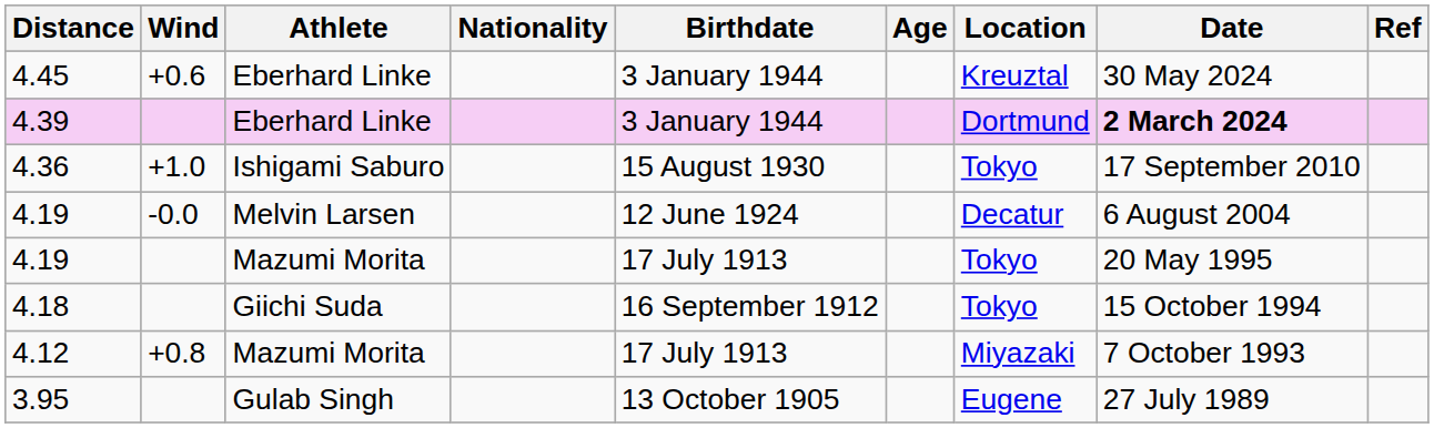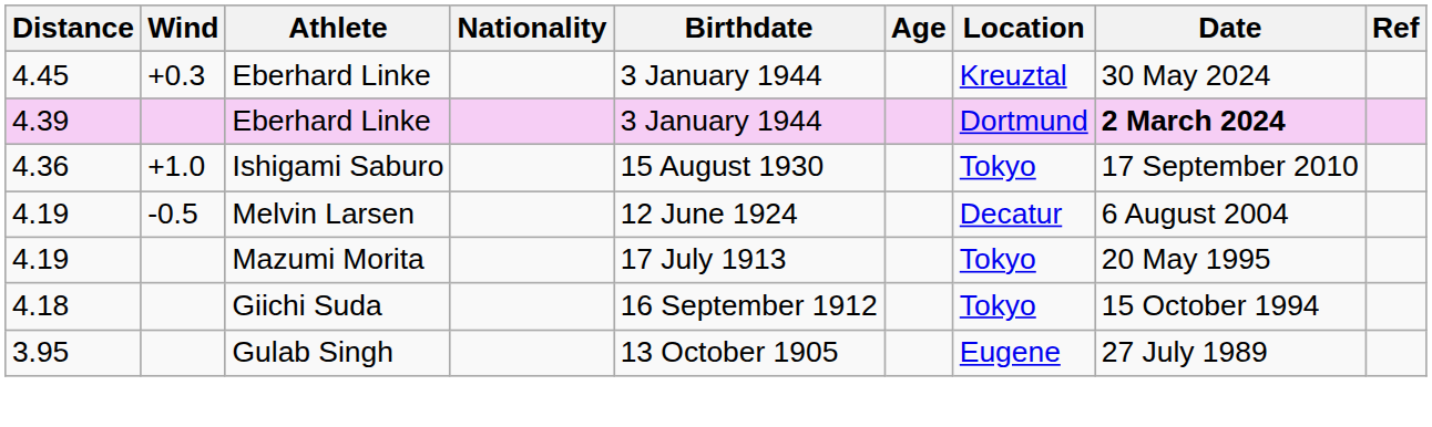4.45 | Wind: +0.6 -> +0.3
4.19 / Melvin Larsen | Wind: -0.0 -> -0.5
- row: 4.12 | +0.8 | Mazumi Morita | 17 July 1913 | Miyazaki | 7 October 1993
